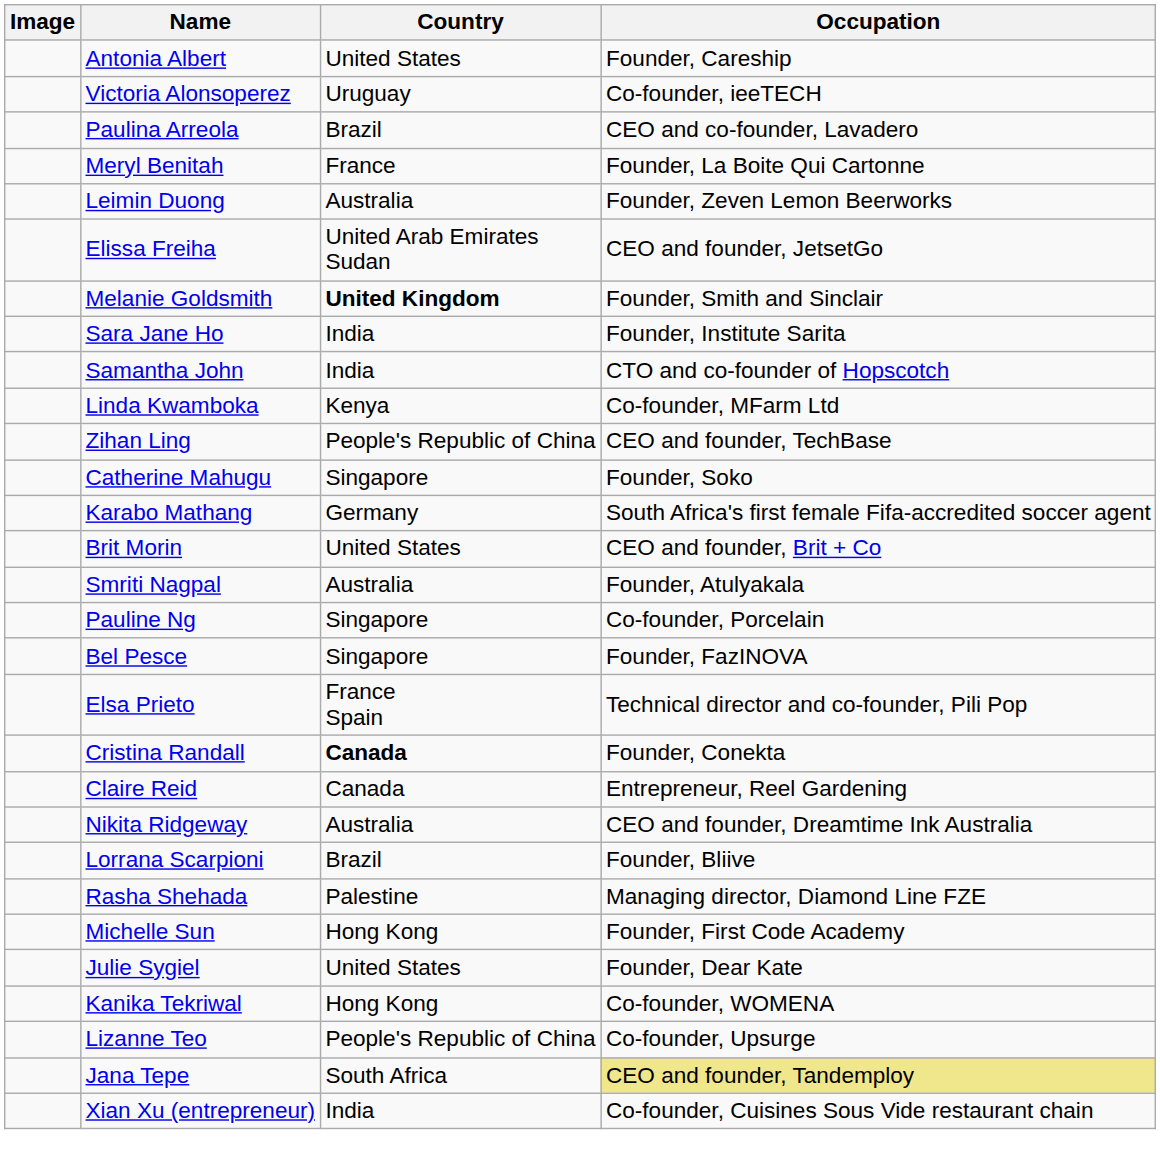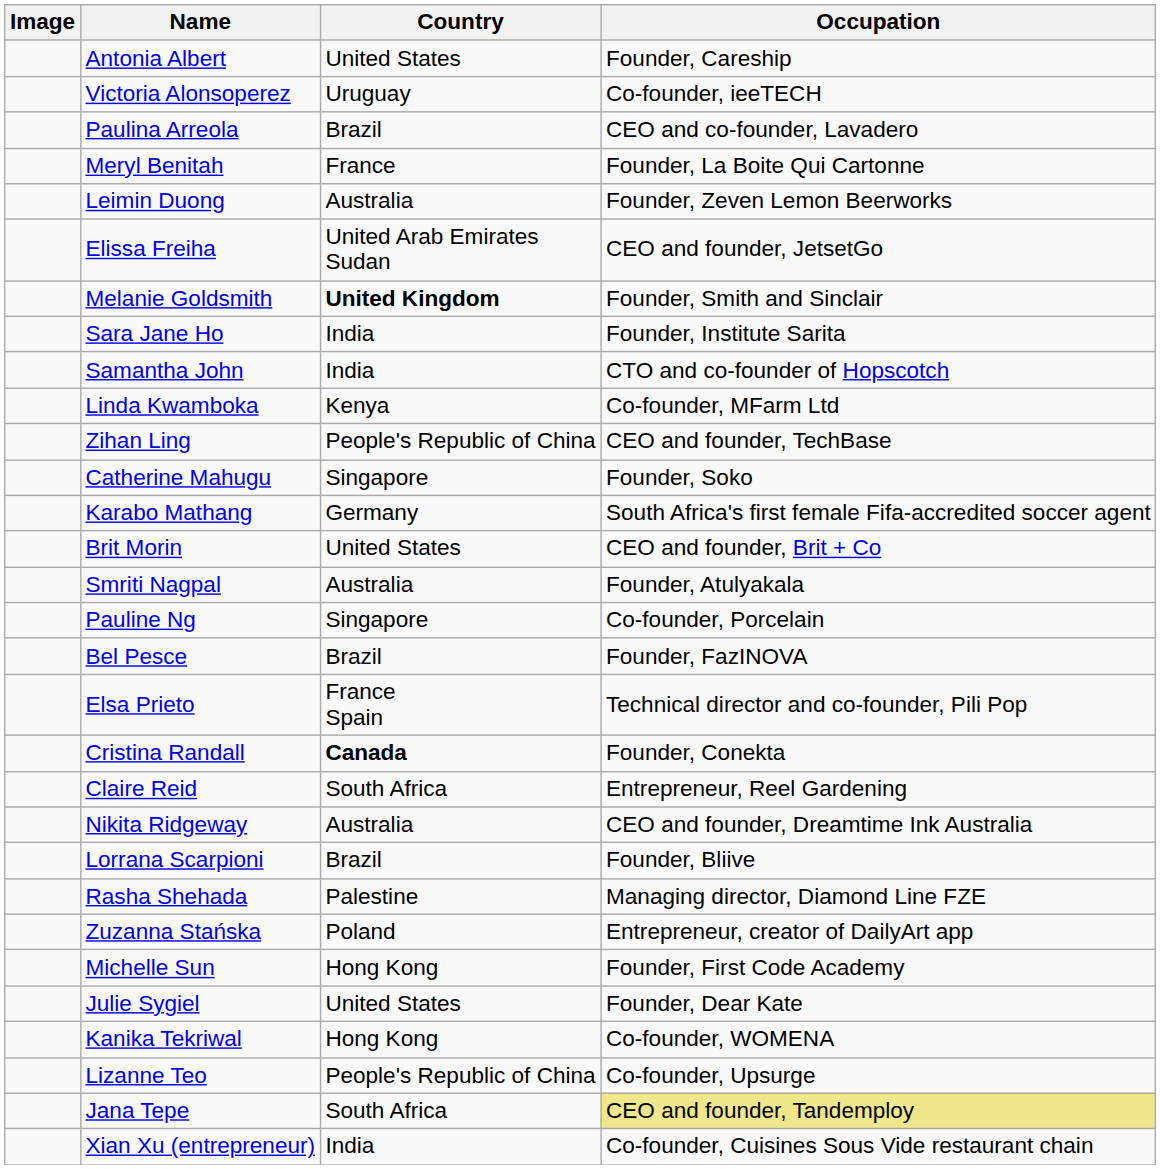Bel Pesce | Country: Singapore -> Brazil
Claire Reid | Country: Canada -> South Africa
+ row: Zuzanna Stańska | Poland | Entrepreneur, creator of DailyArt app
